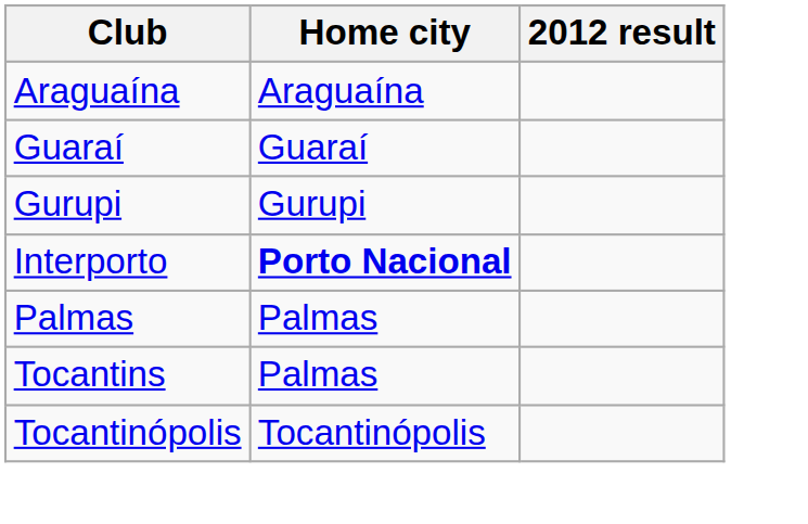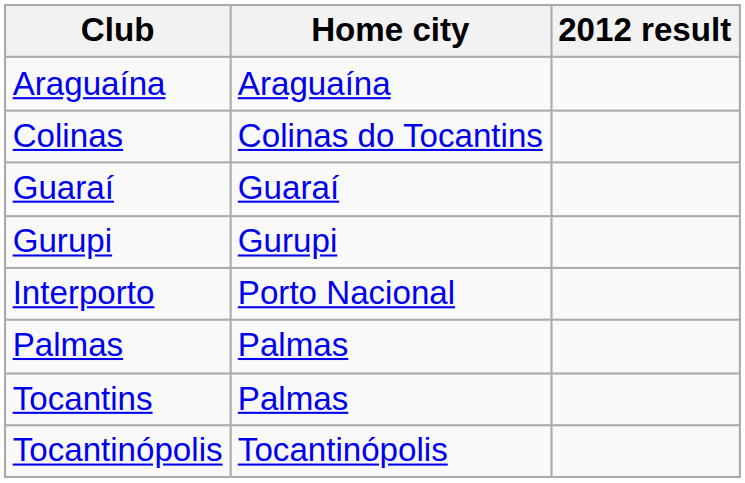+ row: Colinas | Colinas do Tocantins
Interporto | Home city: bold -> normal
